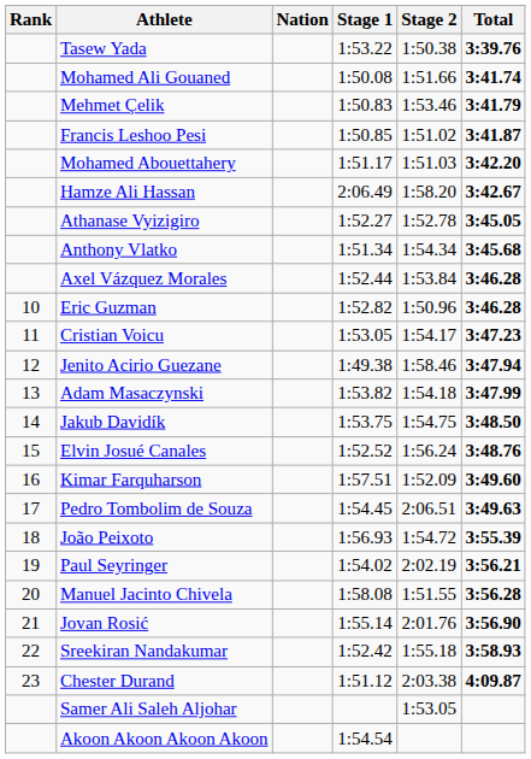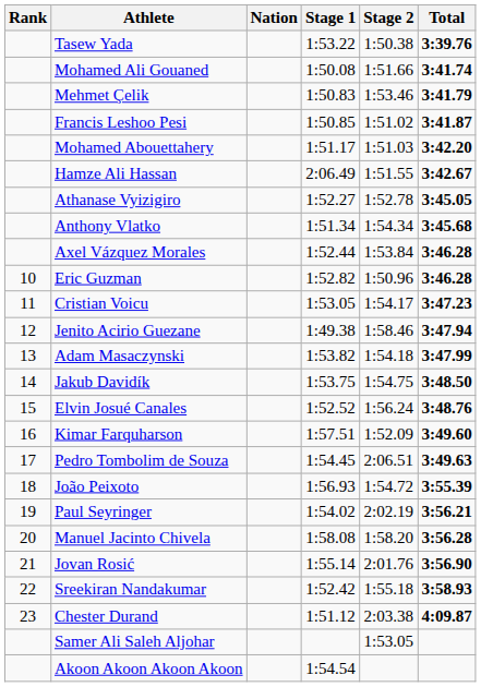Hamze Ali Hassan | Stage 2: 1:58.20 -> 1:51.55
Manuel Jacinto Chivela | Stage 2: 1:51.55 -> 1:58.20
